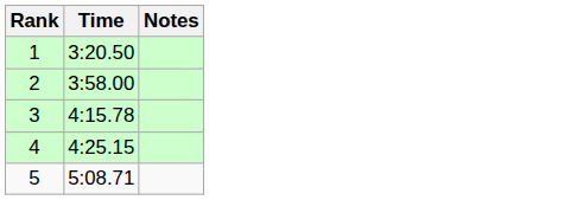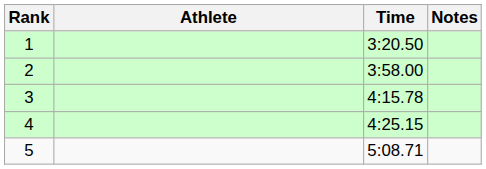+ column: Athlete
